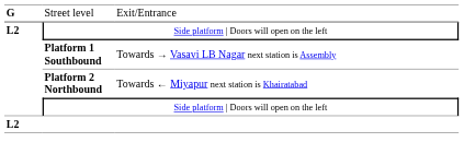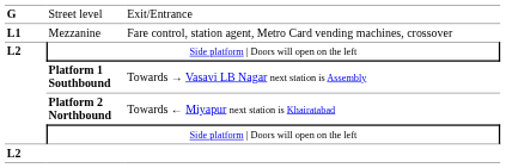+ row: L1 | Mezzanine | Fare control, station agent, Metro Card vending machines, crossover
